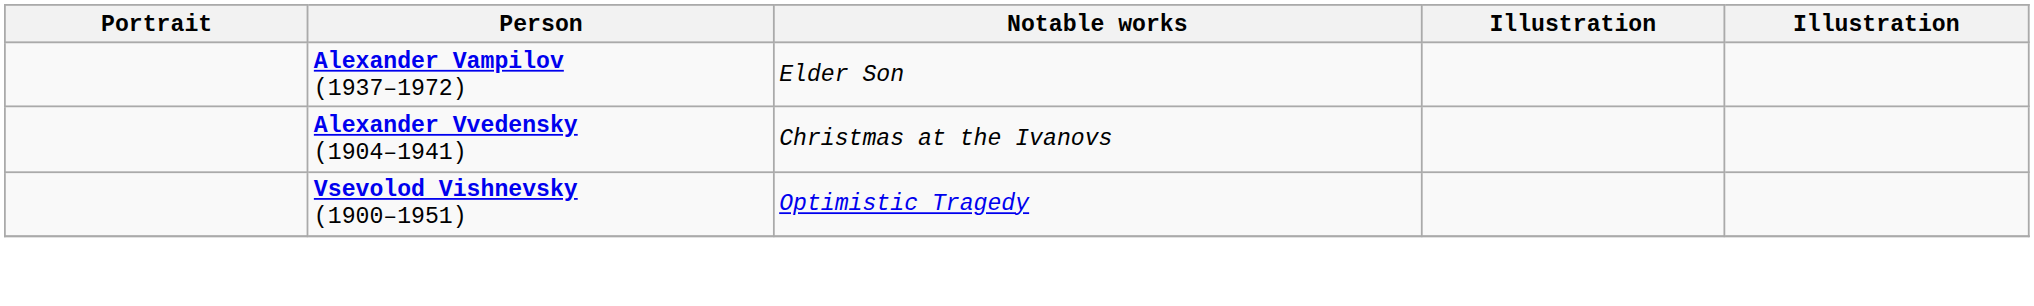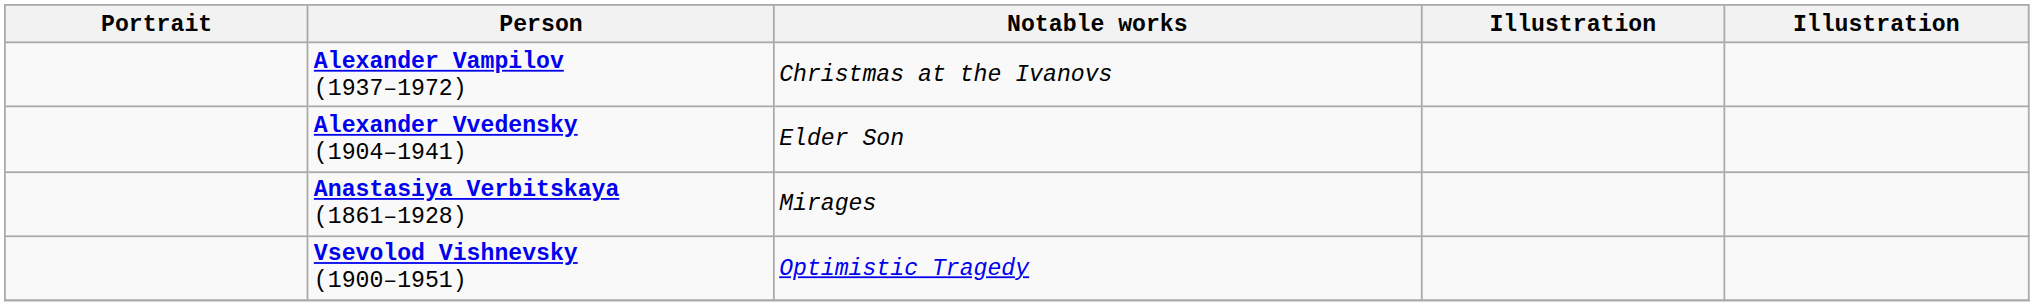Alexander Vampilov (1937–1972) | Notable works: Elder Son -> Christmas at the Ivanovs
Alexander Vvedensky (1904–1941) | Notable works: Christmas at the Ivanovs -> Elder Son
+ row: Anastasiya Verbitskaya (1861–1928) | Mirages
